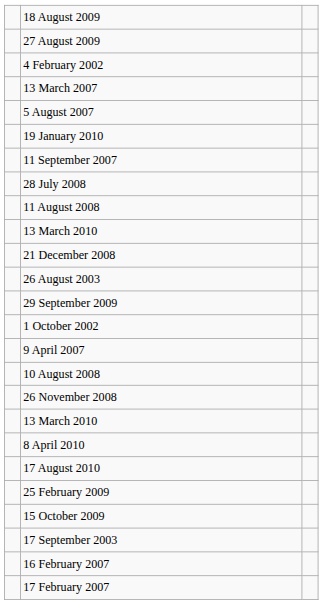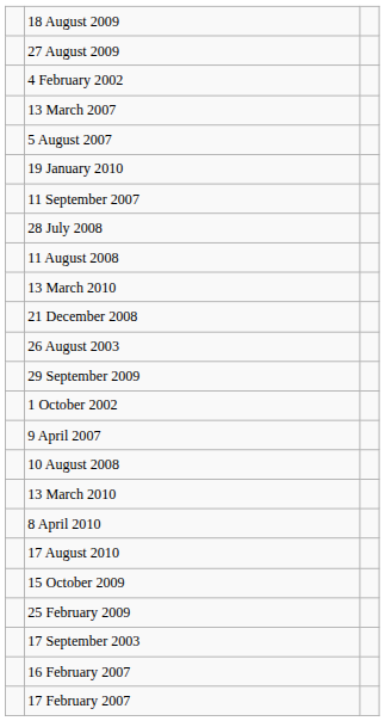- row: 26 November 2008
rows swapped: 15 October 2009 <-> 25 February 2009
